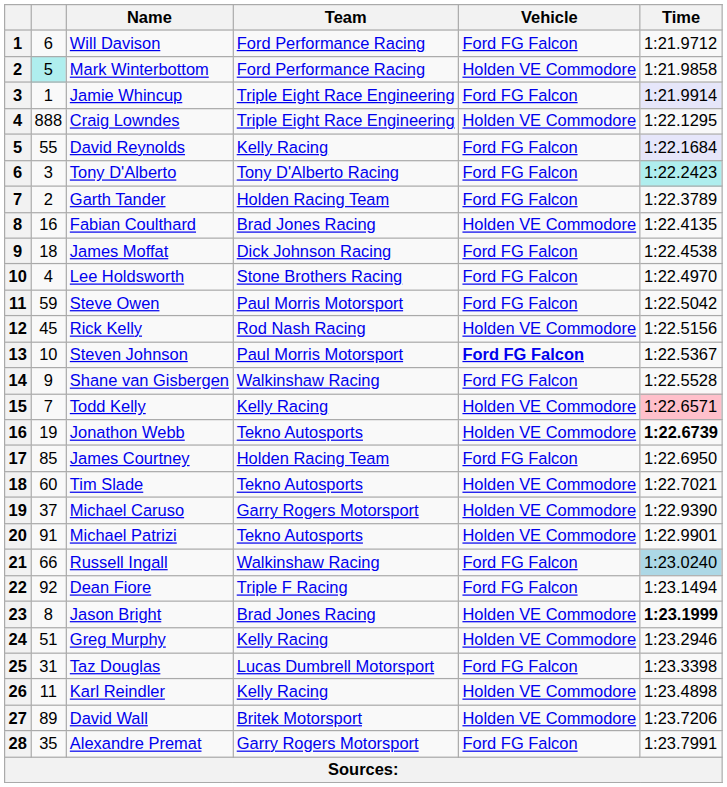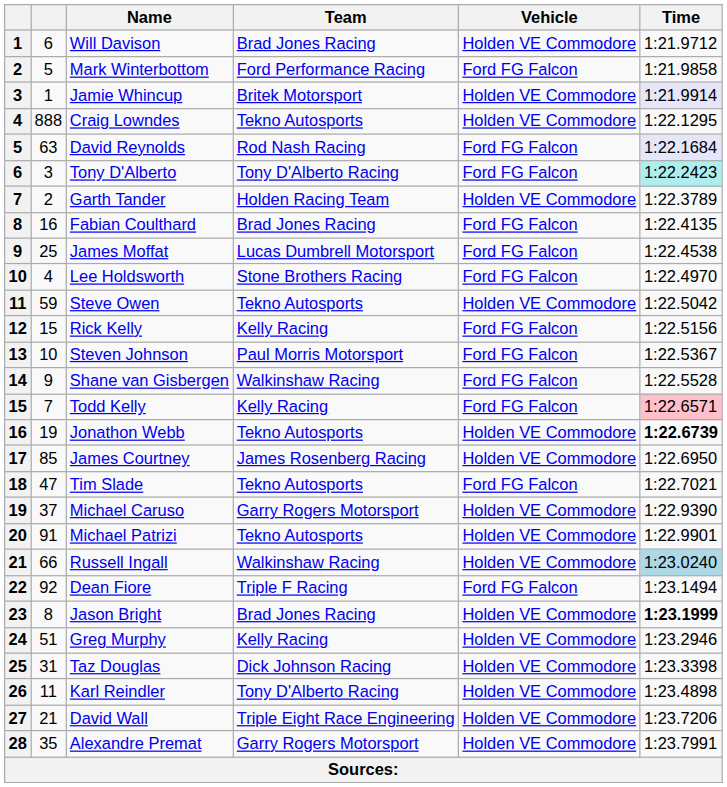Will Davison | Team: Ford Performance Racing -> Brad Jones Racing
Will Davison | Vehicle: Ford FG Falcon -> Holden VE Commodore
Mark Winterbottom | column 2: paleturquoise background -> no background
Mark Winterbottom | Vehicle: Holden VE Commodore -> Ford FG Falcon
Jamie Whincup | Team: Triple Eight Race Engineering -> Britek Motorsport
Jamie Whincup | Vehicle: Ford FG Falcon -> Holden VE Commodore
Craig Lowndes | Team: Triple Eight Race Engineering -> Tekno Autosports
David Reynolds | column 2: 55 -> 63
David Reynolds | Team: Kelly Racing -> Rod Nash Racing
Garth Tander | Vehicle: Ford FG Falcon -> Holden VE Commodore
Fabian Coulthard | Vehicle: Holden VE Commodore -> Ford FG Falcon
James Moffat | column 2: 18 -> 25
James Moffat | Team: Dick Johnson Racing -> Lucas Dumbrell Motorsport
Steve Owen | Team: Paul Morris Motorsport -> Tekno Autosports
Steve Owen | Vehicle: Ford FG Falcon -> Holden VE Commodore
Rick Kelly | column 2: 45 -> 15
Rick Kelly | Team: Rod Nash Racing -> Kelly Racing
Rick Kelly | Vehicle: Holden VE Commodore -> Ford FG Falcon
Steven Johnson | Vehicle: bold -> normal
Todd Kelly | Vehicle: Holden VE Commodore -> Ford FG Falcon
James Courtney | Team: Holden Racing Team -> James Rosenberg Racing
James Courtney | Vehicle: Ford FG Falcon -> Holden VE Commodore
Tim Slade | column 2: 60 -> 47
Tim Slade | Vehicle: Holden VE Commodore -> Ford FG Falcon
Russell Ingall | Vehicle: Ford FG Falcon -> Holden VE Commodore
Taz Douglas | Team: Lucas Dumbrell Motorsport -> Dick Johnson Racing
Taz Douglas | Vehicle: Ford FG Falcon -> Holden VE Commodore
Karl Reindler | Team: Kelly Racing -> Tony D'Alberto Racing
David Wall | column 2: 89 -> 21
David Wall | Team: Britek Motorsport -> Triple Eight Race Engineering
Alexandre Premat | Vehicle: Ford FG Falcon -> Holden VE Commodore
